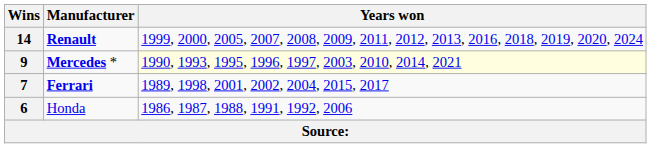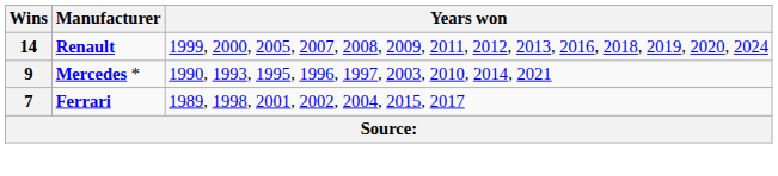9 | Years won: lightyellow background -> no background
- row: 6 | Honda | 1986, 1987, 1988, 1991, 1992, 2006
